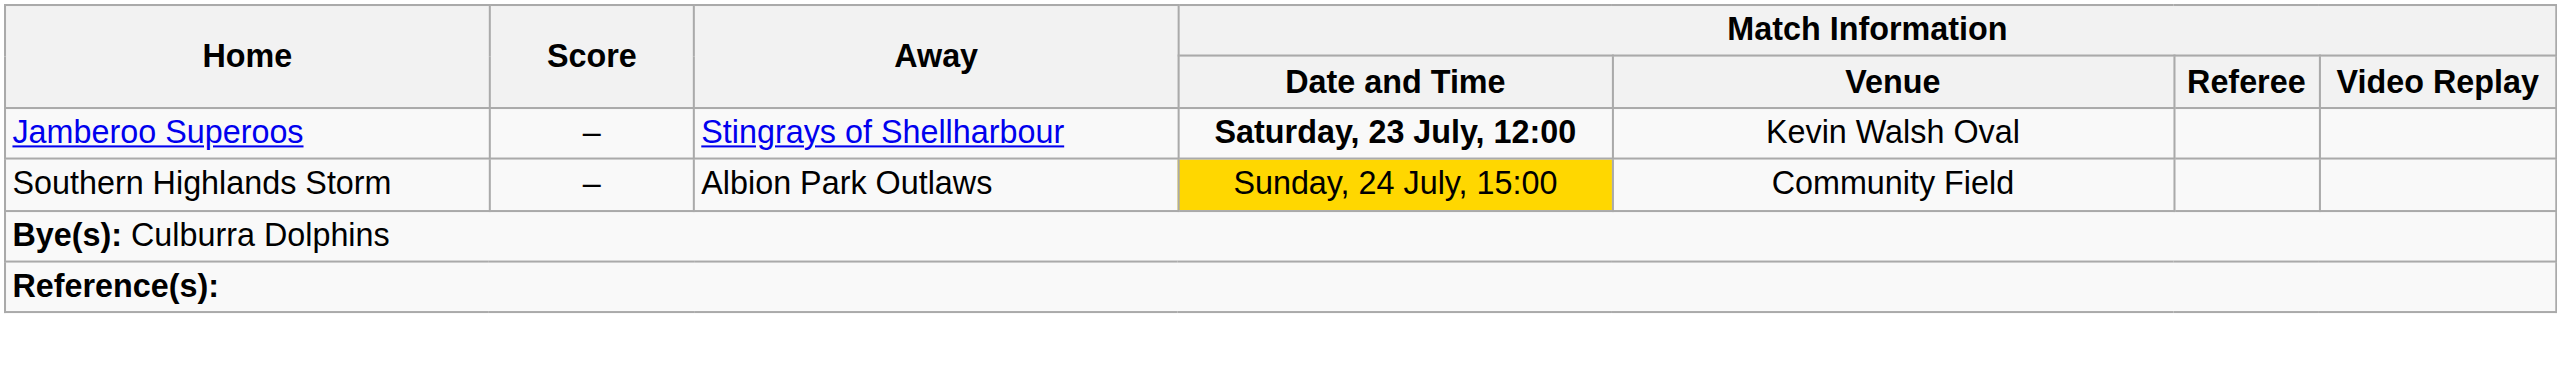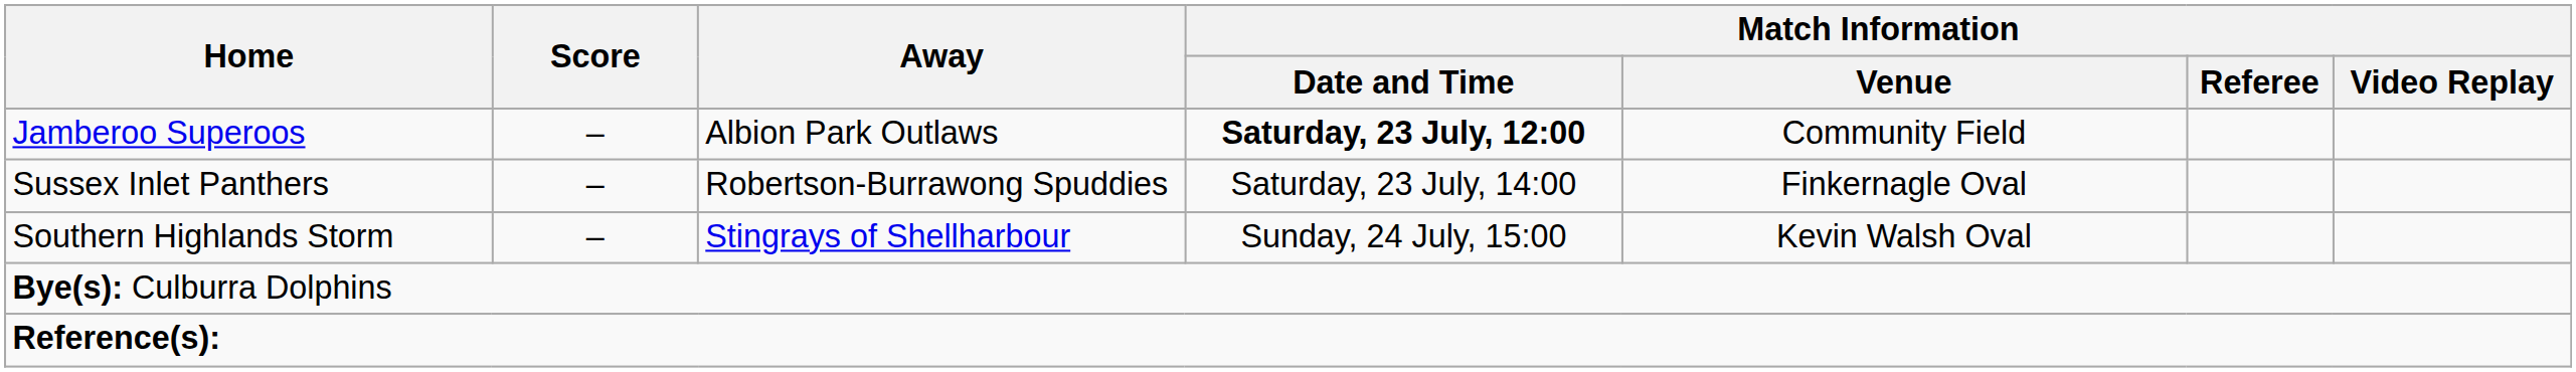Jamberoo Superoos | Away: Stingrays of Shellharbour -> Albion Park Outlaws
Jamberoo Superoos | Match Information / Venue: Kevin Walsh Oval -> Community Field
+ row: Sussex Inlet Panthers | – | Robertson-Burrawong Spuddies | Saturday, 23 July, 14:00 | Finkernagle Oval
Southern Highlands Storm | Away: Albion Park Outlaws -> Stingrays of Shellharbour
Southern Highlands Storm | Match Information / Date and Time: gold background -> no background
Southern Highlands Storm | Match Information / Venue: Community Field -> Kevin Walsh Oval
